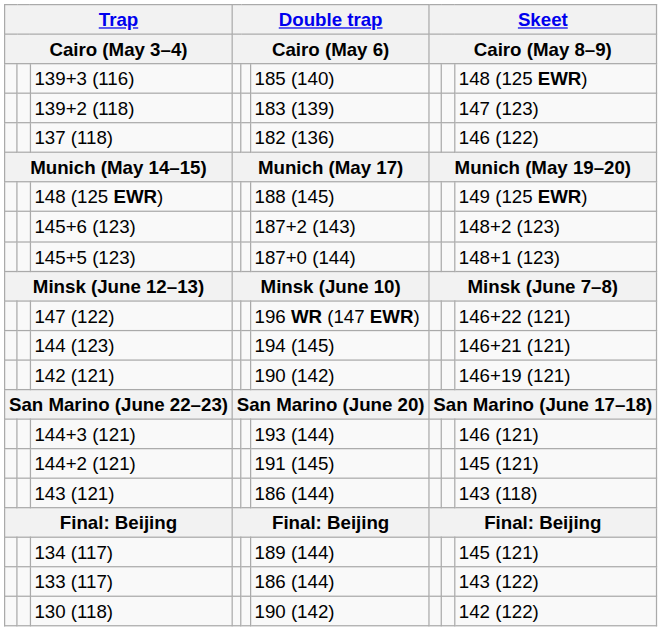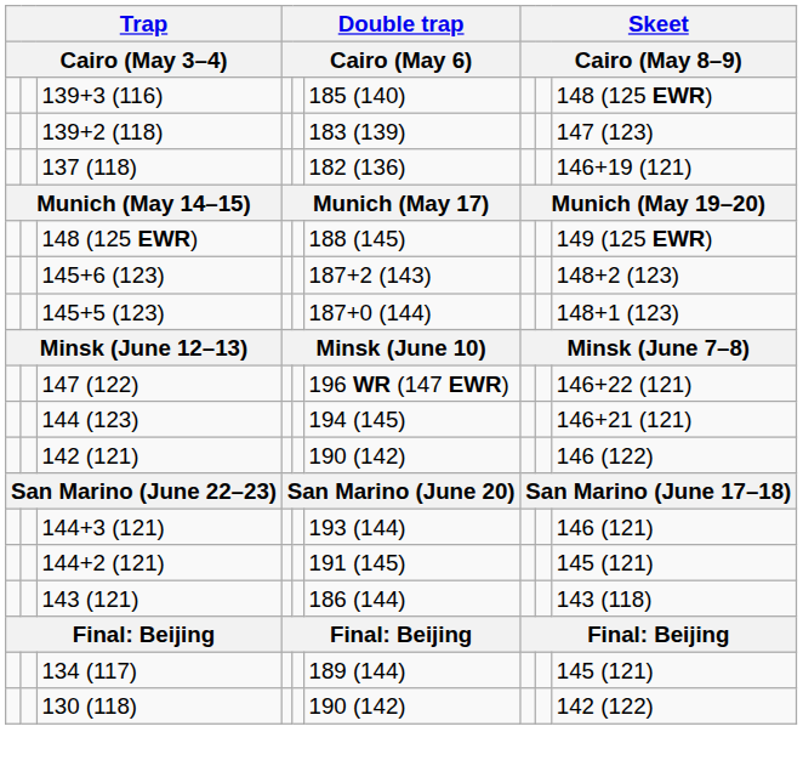137 (118) | column 9: 146 (122) -> 146+19 (121)
142 (121) | column 9: 146+19 (121) -> 146 (122)
- row: 133 (117) | 186 (144) | 143 (122)
